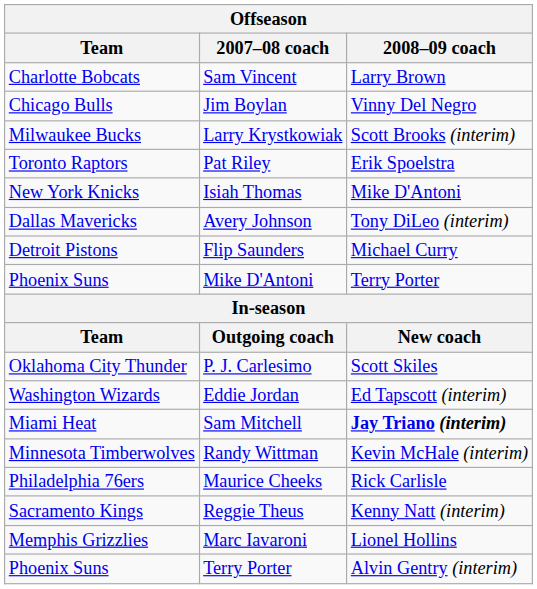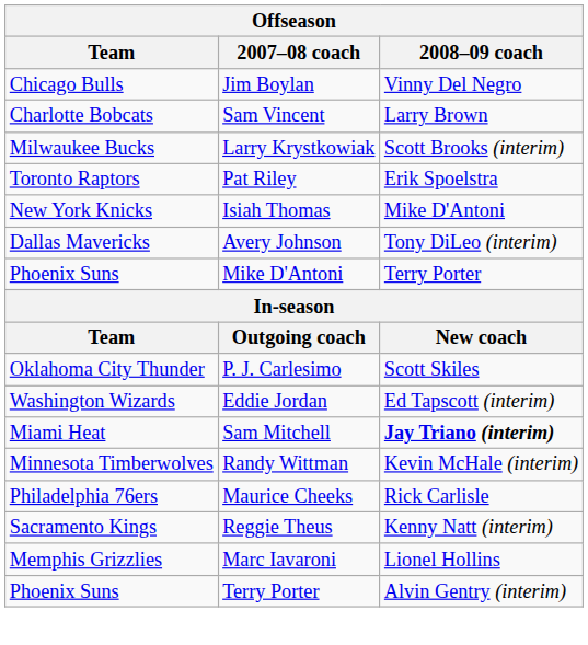rows swapped: Sam Vincent <-> Jim Boylan
- row: Detroit Pistons | Flip Saunders | Michael Curry
